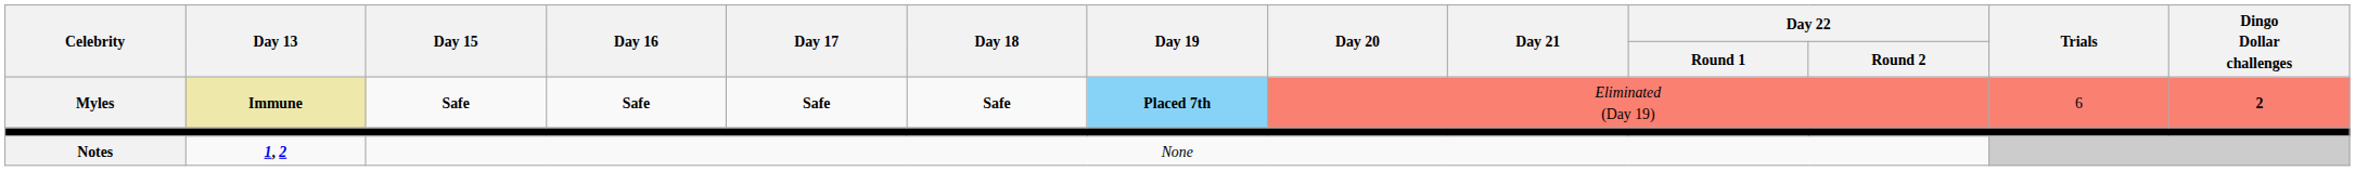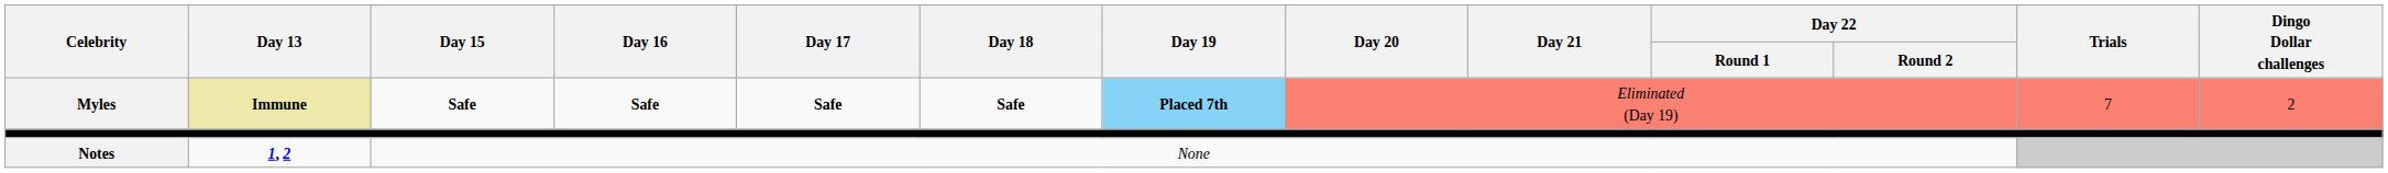Myles | Trials: 6 -> 7
Myles | Dingo Dollar challenges: bold -> normal
